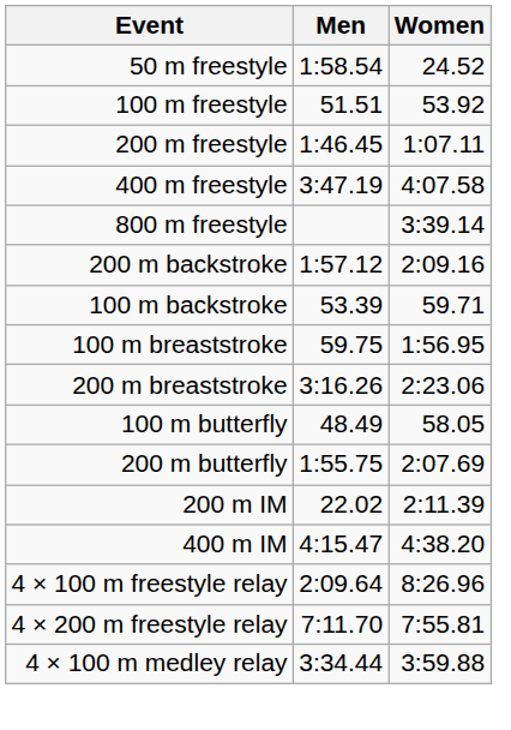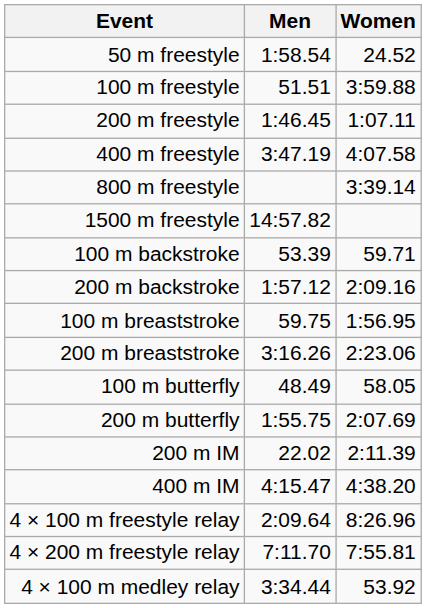100 m freestyle | Women: 53.92 -> 3:59.88
+ row: 1500 m freestyle | 14:57.82
rows swapped: 100 m backstroke <-> 200 m backstroke
4 × 100 m medley relay | Women: 3:59.88 -> 53.92
